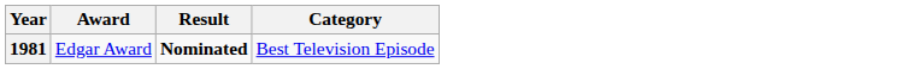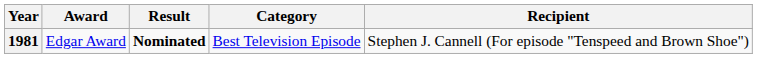+ column: Recipient | Stephen J. Cannell (For episode "Tenspeed and Brown Shoe")
